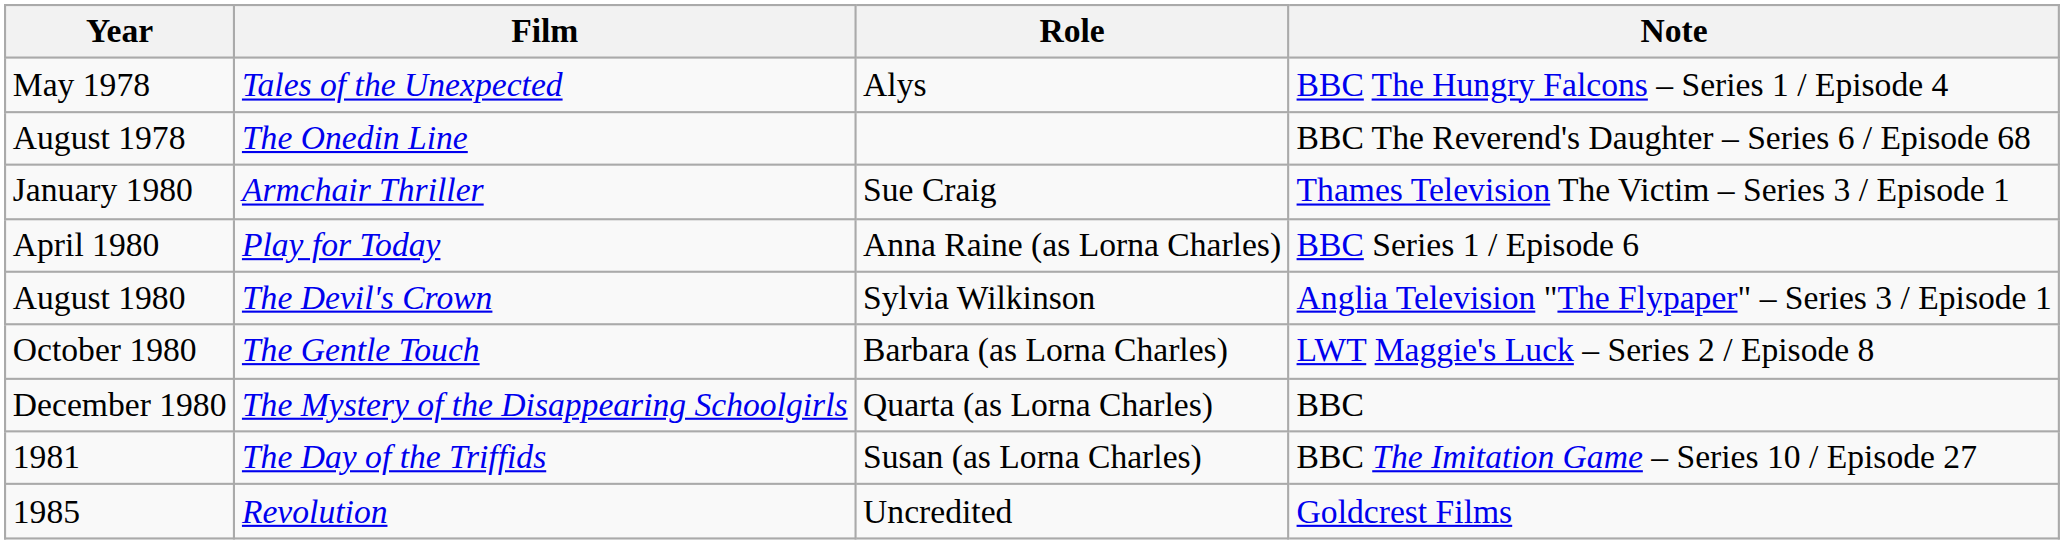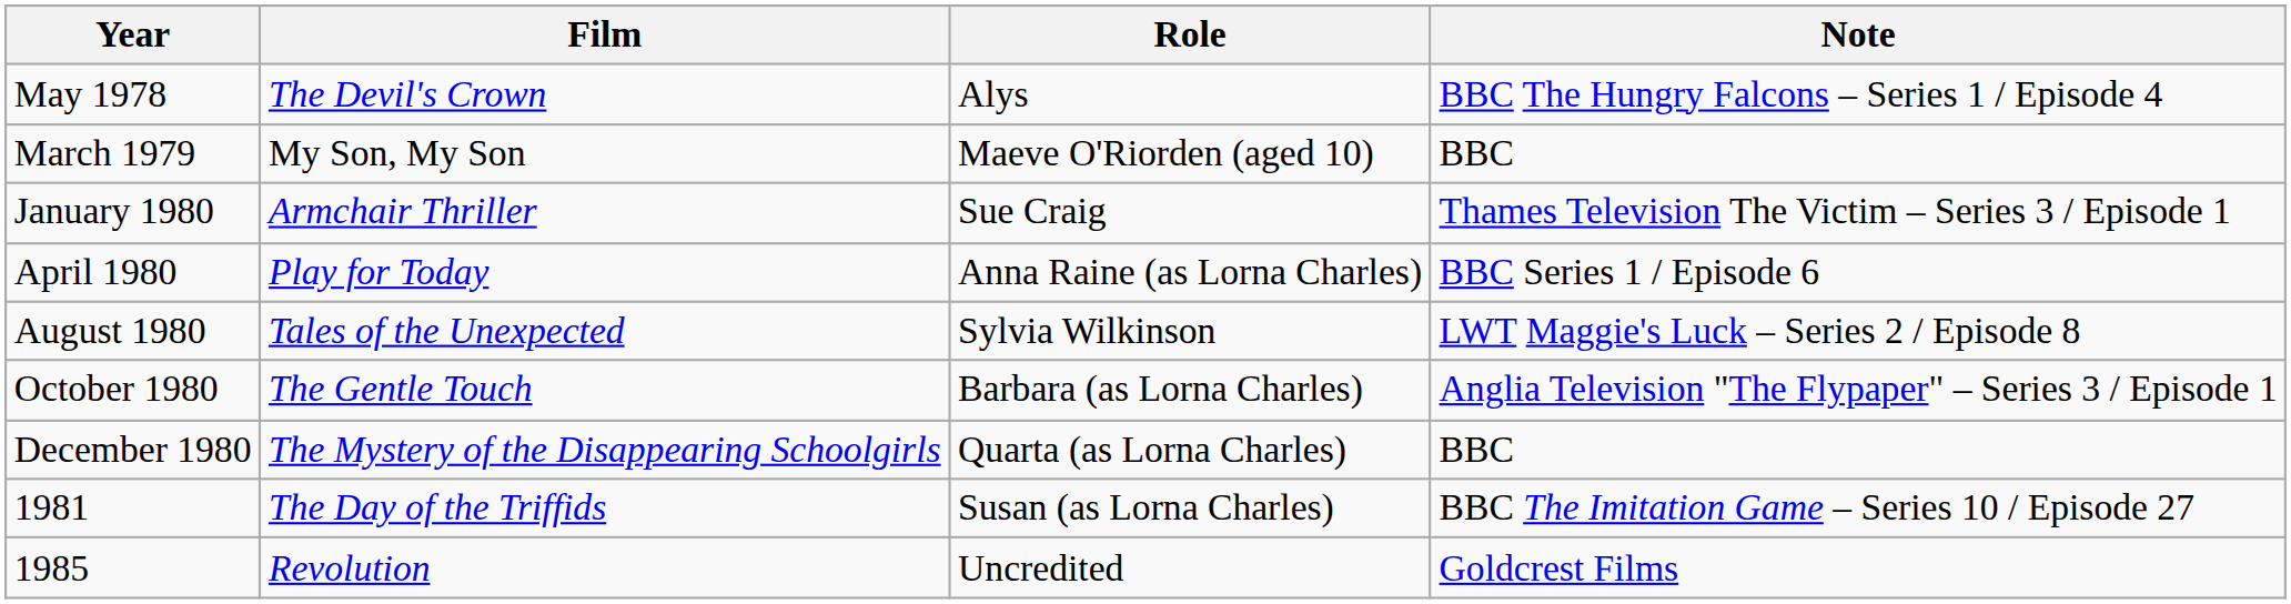May 1978 | Film: Tales of the Unexpected -> The Devil's Crown
- row: August 1978 | The Onedin Line | BBC The Reverend's Daughter – Series 6 / Episode 68
+ row: March 1979 | My Son, My Son | Maeve O'Riorden (aged 10) | BBC
August 1980 | Film: The Devil's Crown -> Tales of the Unexpected
August 1980 | Note: Anglia Television "The Flypaper" – Series 3 / Episode 1 -> LWT Maggie's Luck – Series 2 / Episode 8
October 1980 | Note: LWT Maggie's Luck – Series 2 / Episode 8 -> Anglia Television "The Flypaper" – Series 3 / Episode 1
